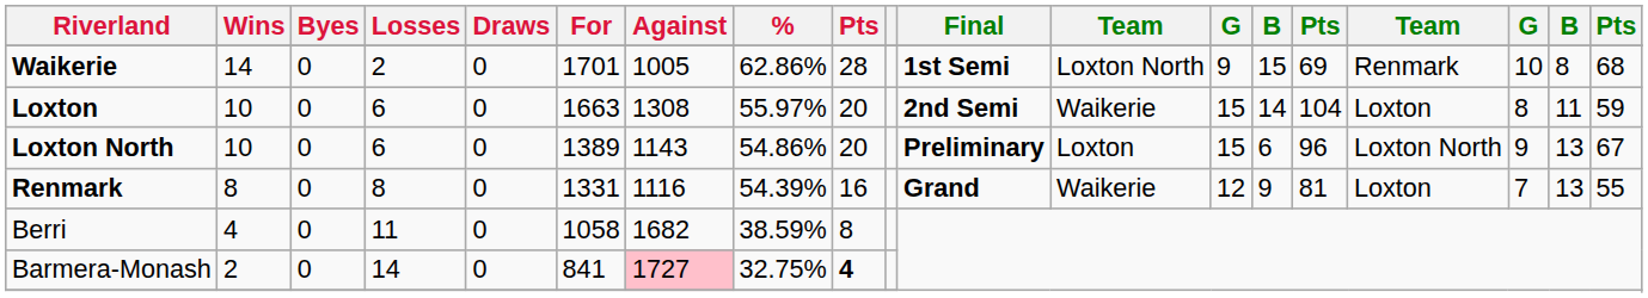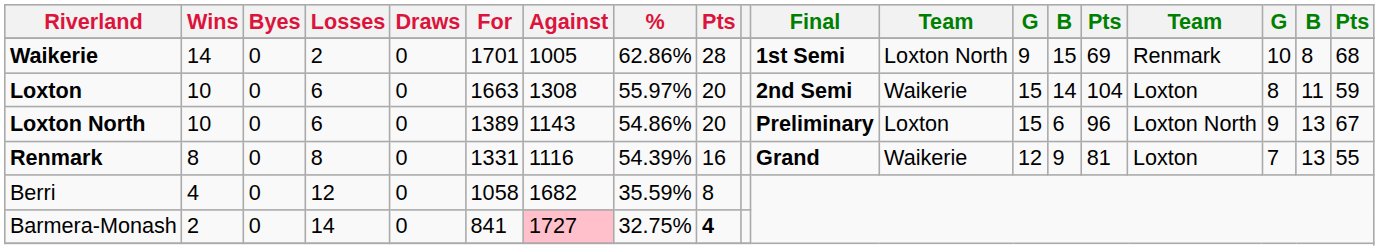Berri | Losses: 11 -> 12
Berri | %: 38.59% -> 35.59%
